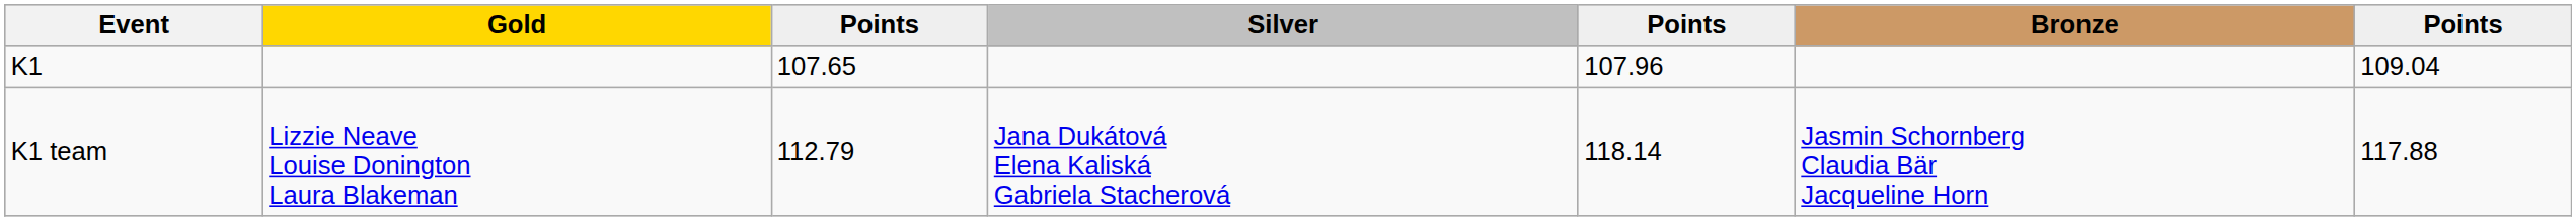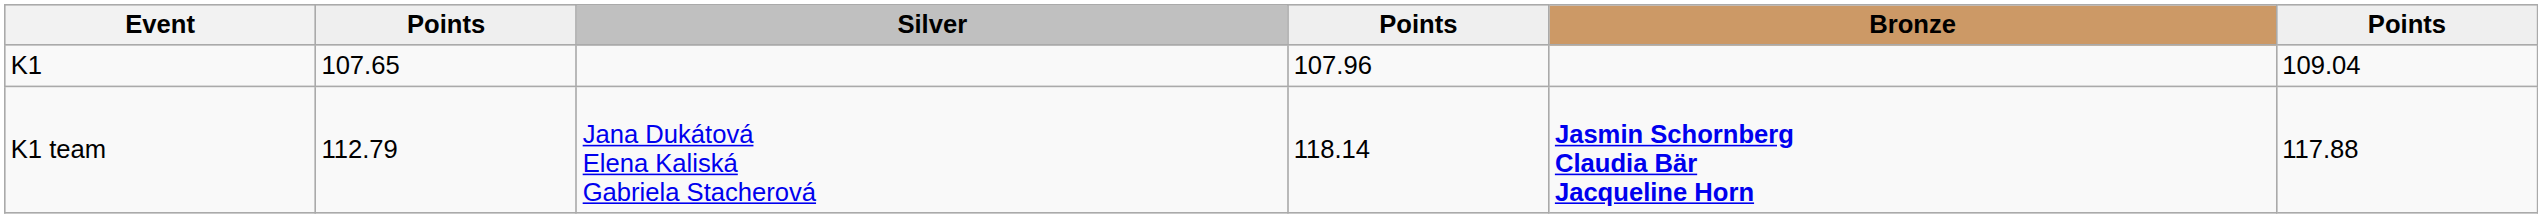- column: Gold | Lizzie Neave Louise Donington Laura Blakeman
K1 team | Bronze: normal -> bold
